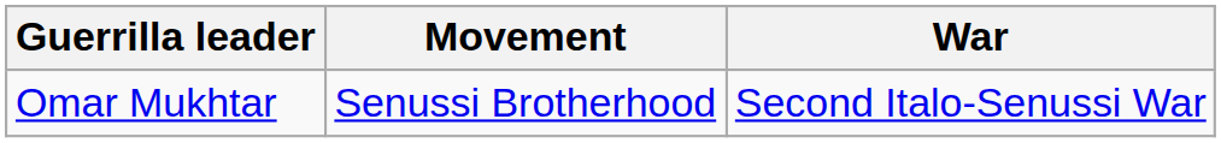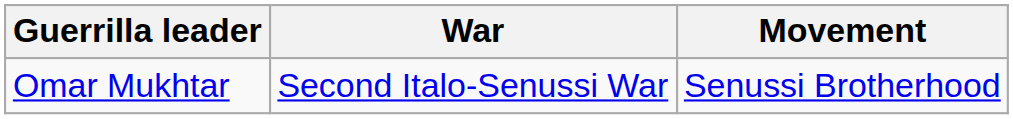columns swapped: Movement <-> War
